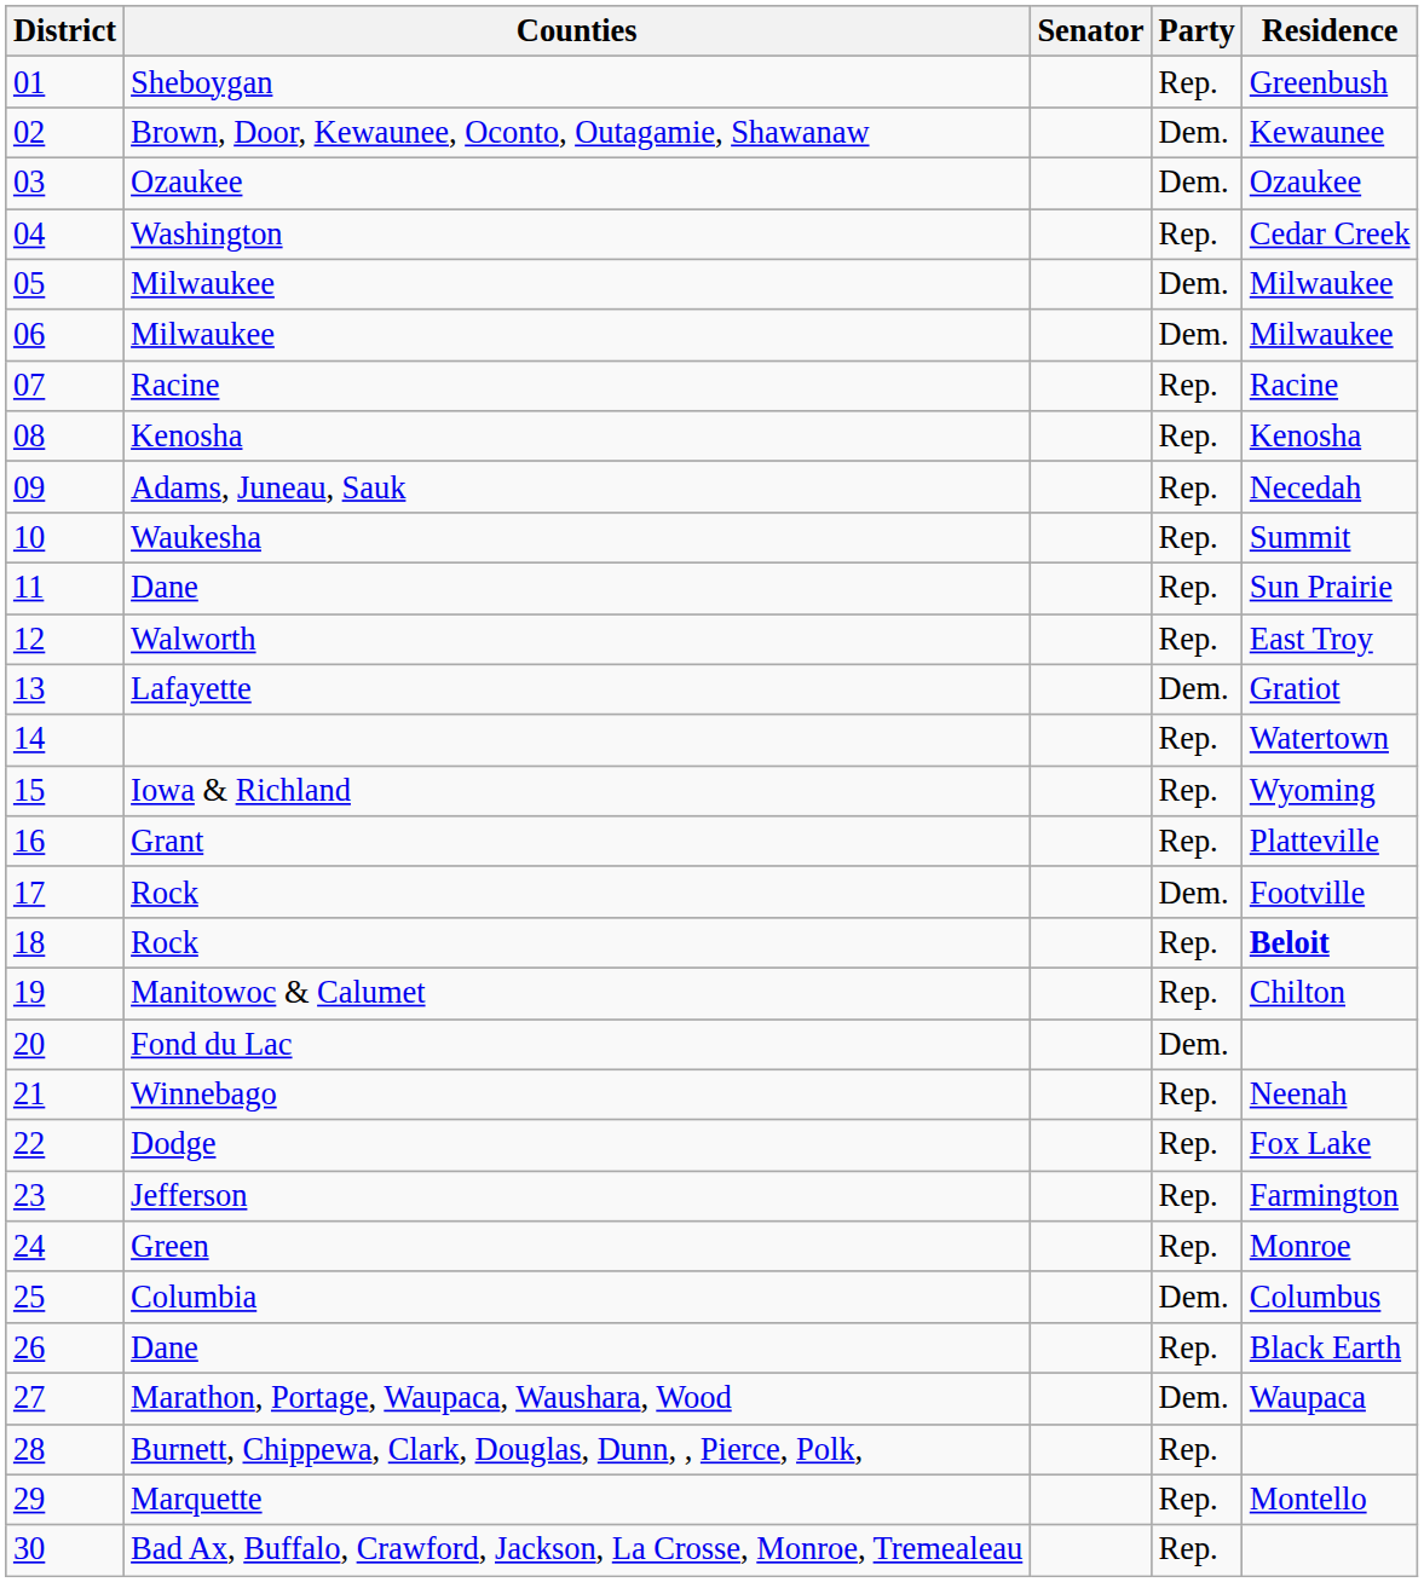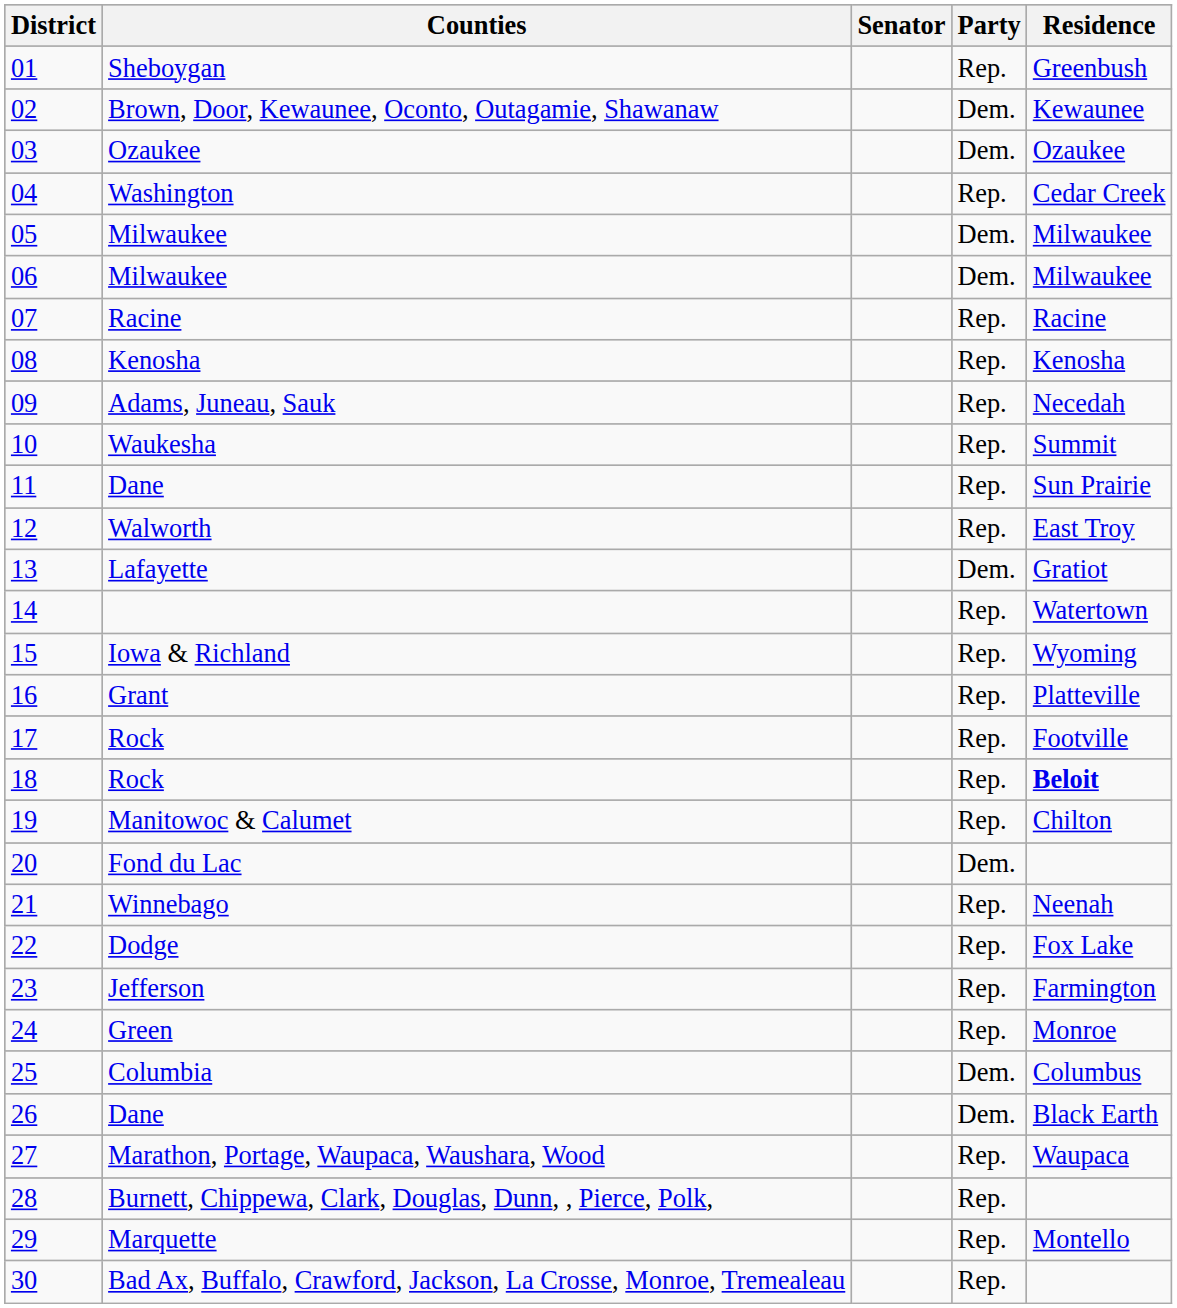17 / Rock | Party: Dem. -> Rep.
26 / Dane | Party: Rep. -> Dem.
Marathon, Portage, Waupaca, Waushara, Wood | Party: Dem. -> Rep.
